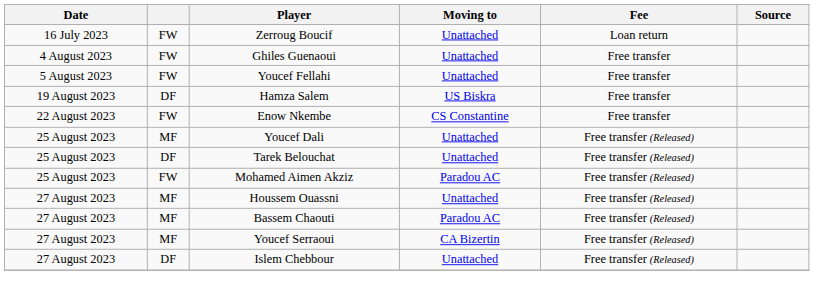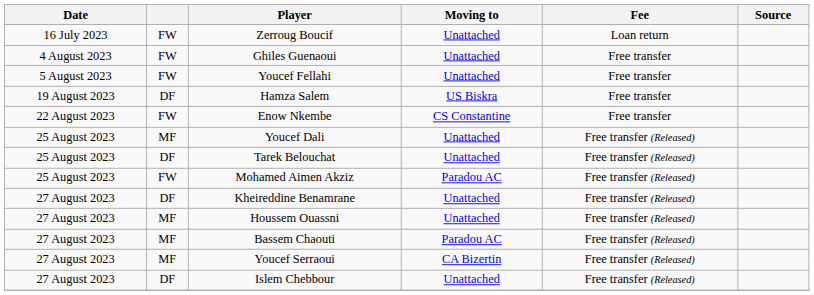+ row: 27 August 2023 | DF | Kheireddine Benamrane | Unattached | Free transfer (Released)
